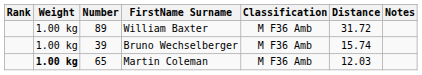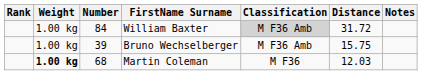William Baxter | Number: 89 -> 84
William Baxter | Classification: no background -> lightgrey background
Bruno Wechselberger | Distance: 15.74 -> 15.75
Martin Coleman | Number: 65 -> 68
Martin Coleman | Classification: M F36 Amb -> M F36
